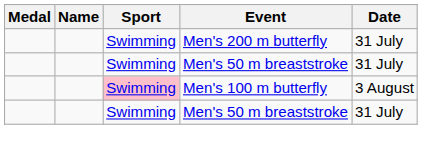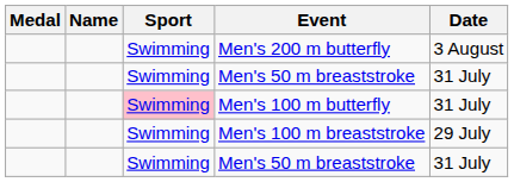Men's 200 m butterfly | Date: 31 July -> 3 August
Men's 100 m butterfly | Date: 3 August -> 31 July
+ row: Swimming | Men's 100 m breaststroke | 29 July
